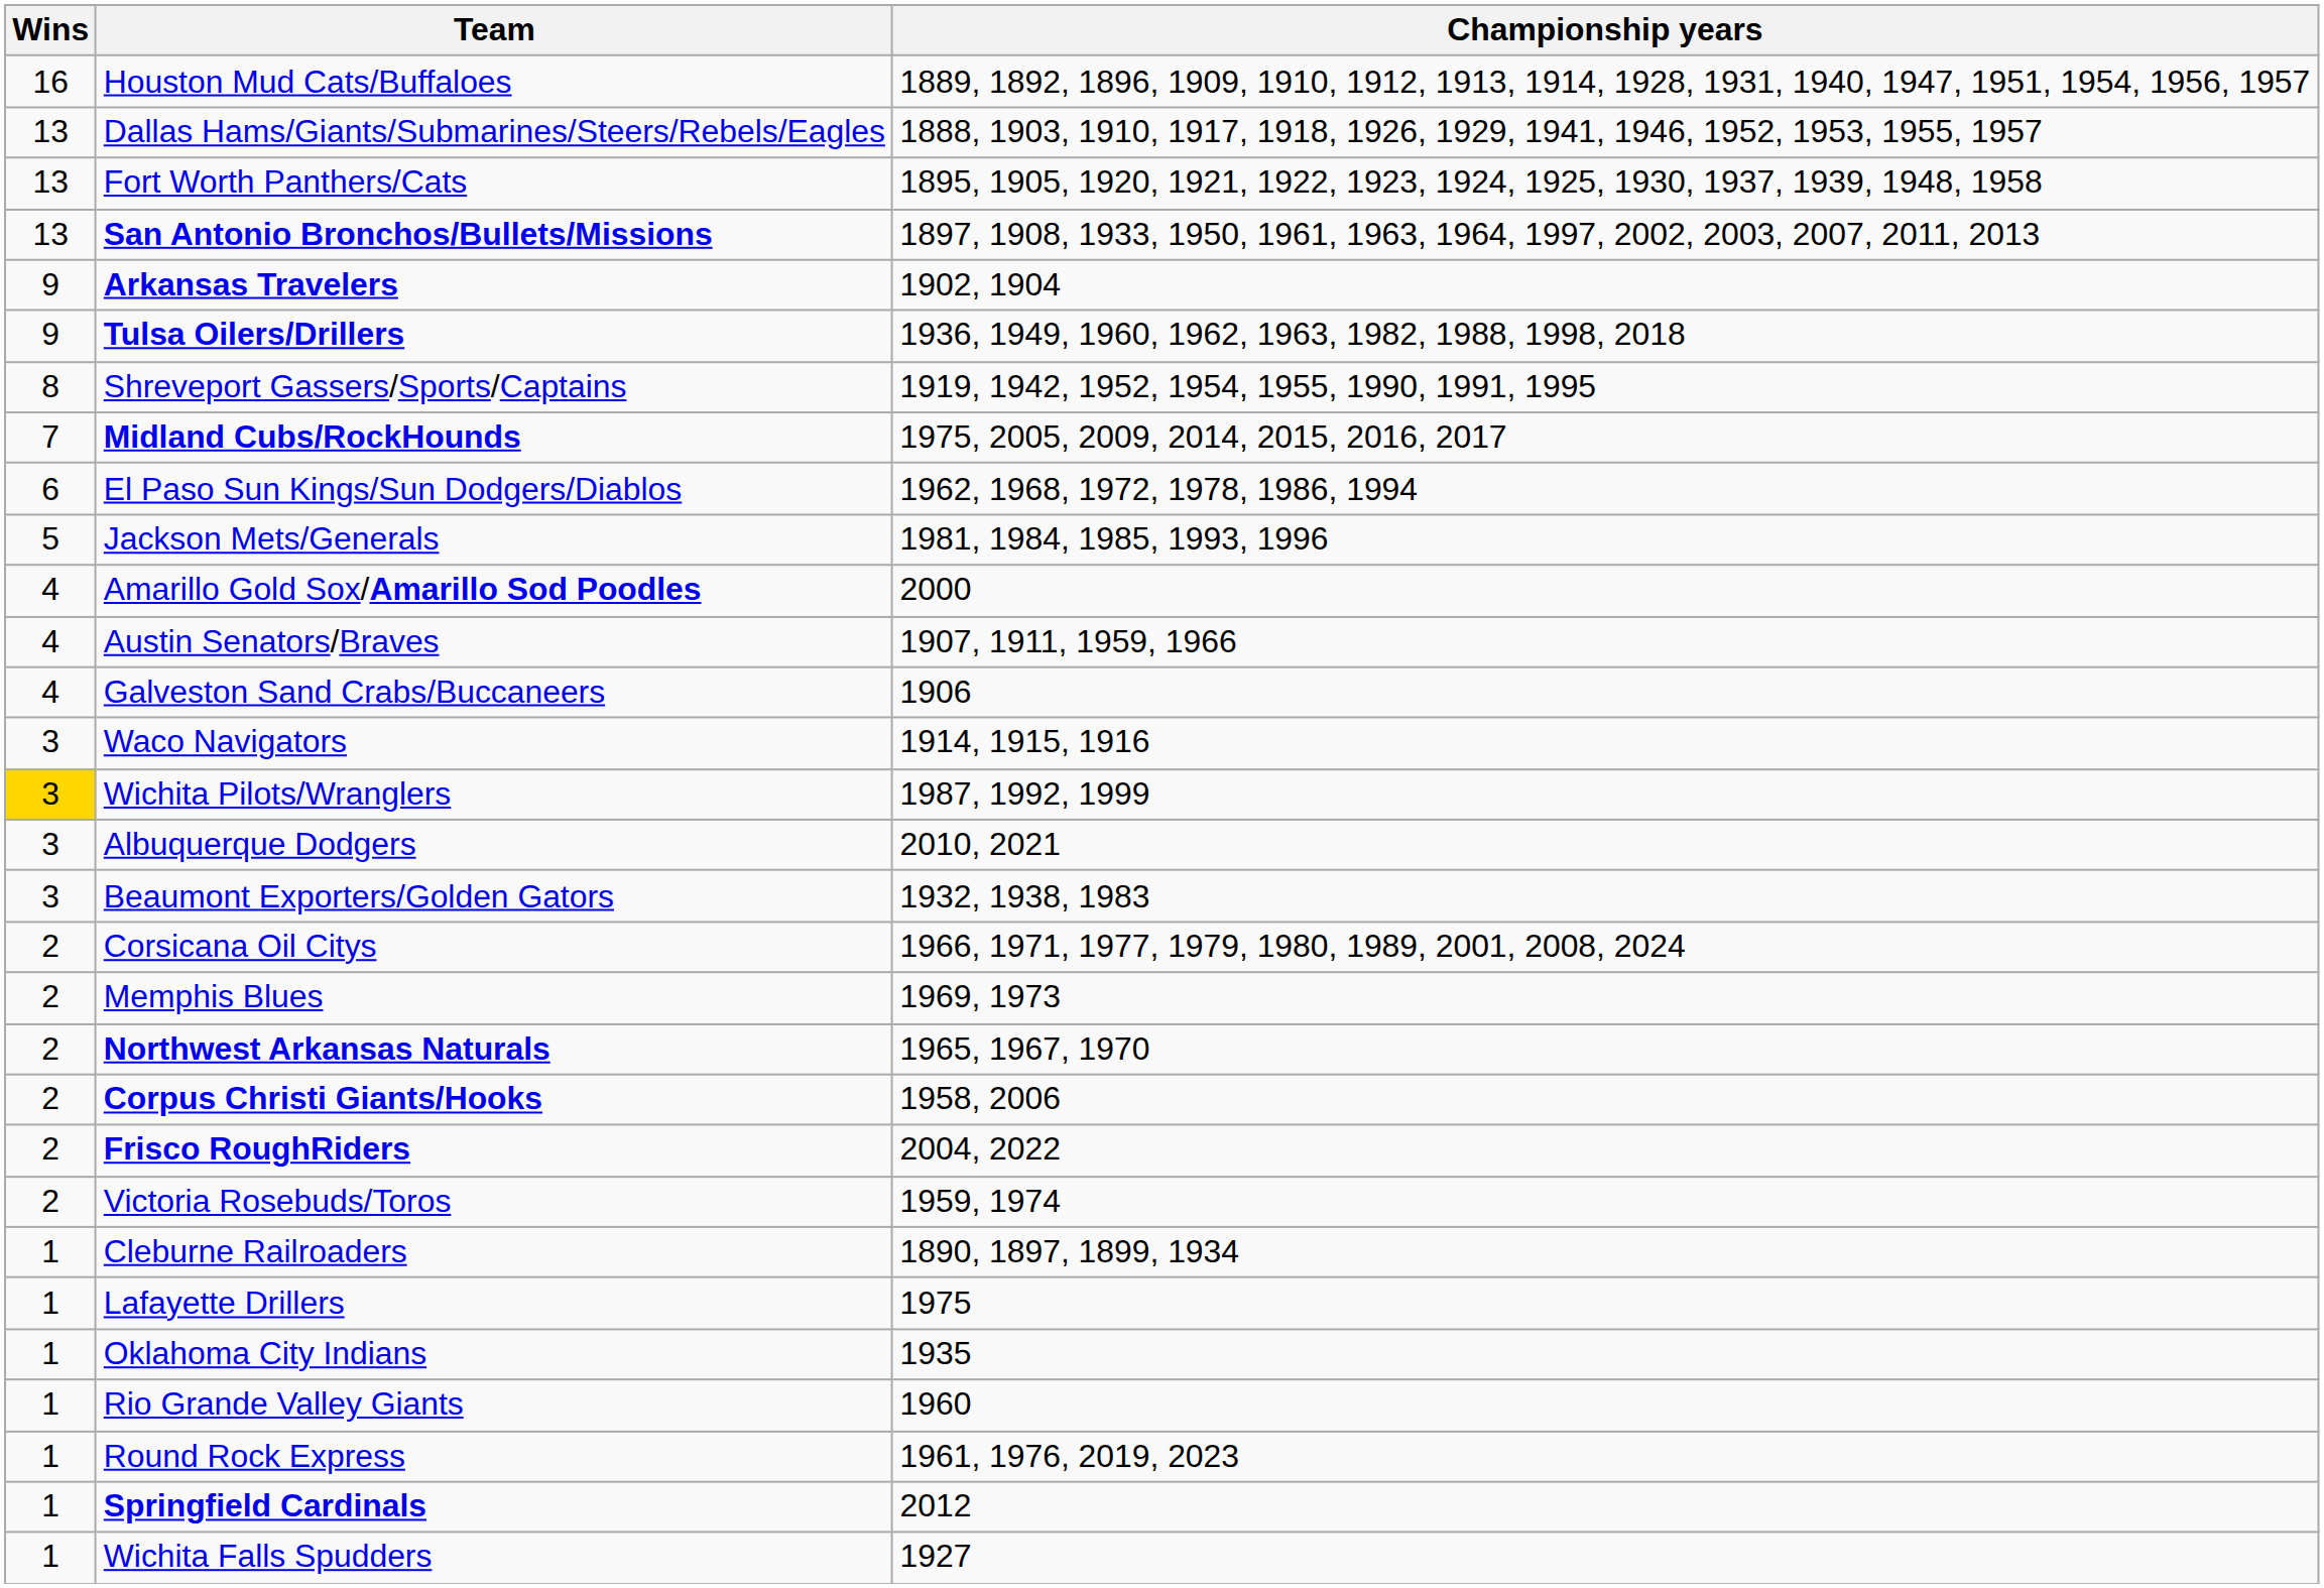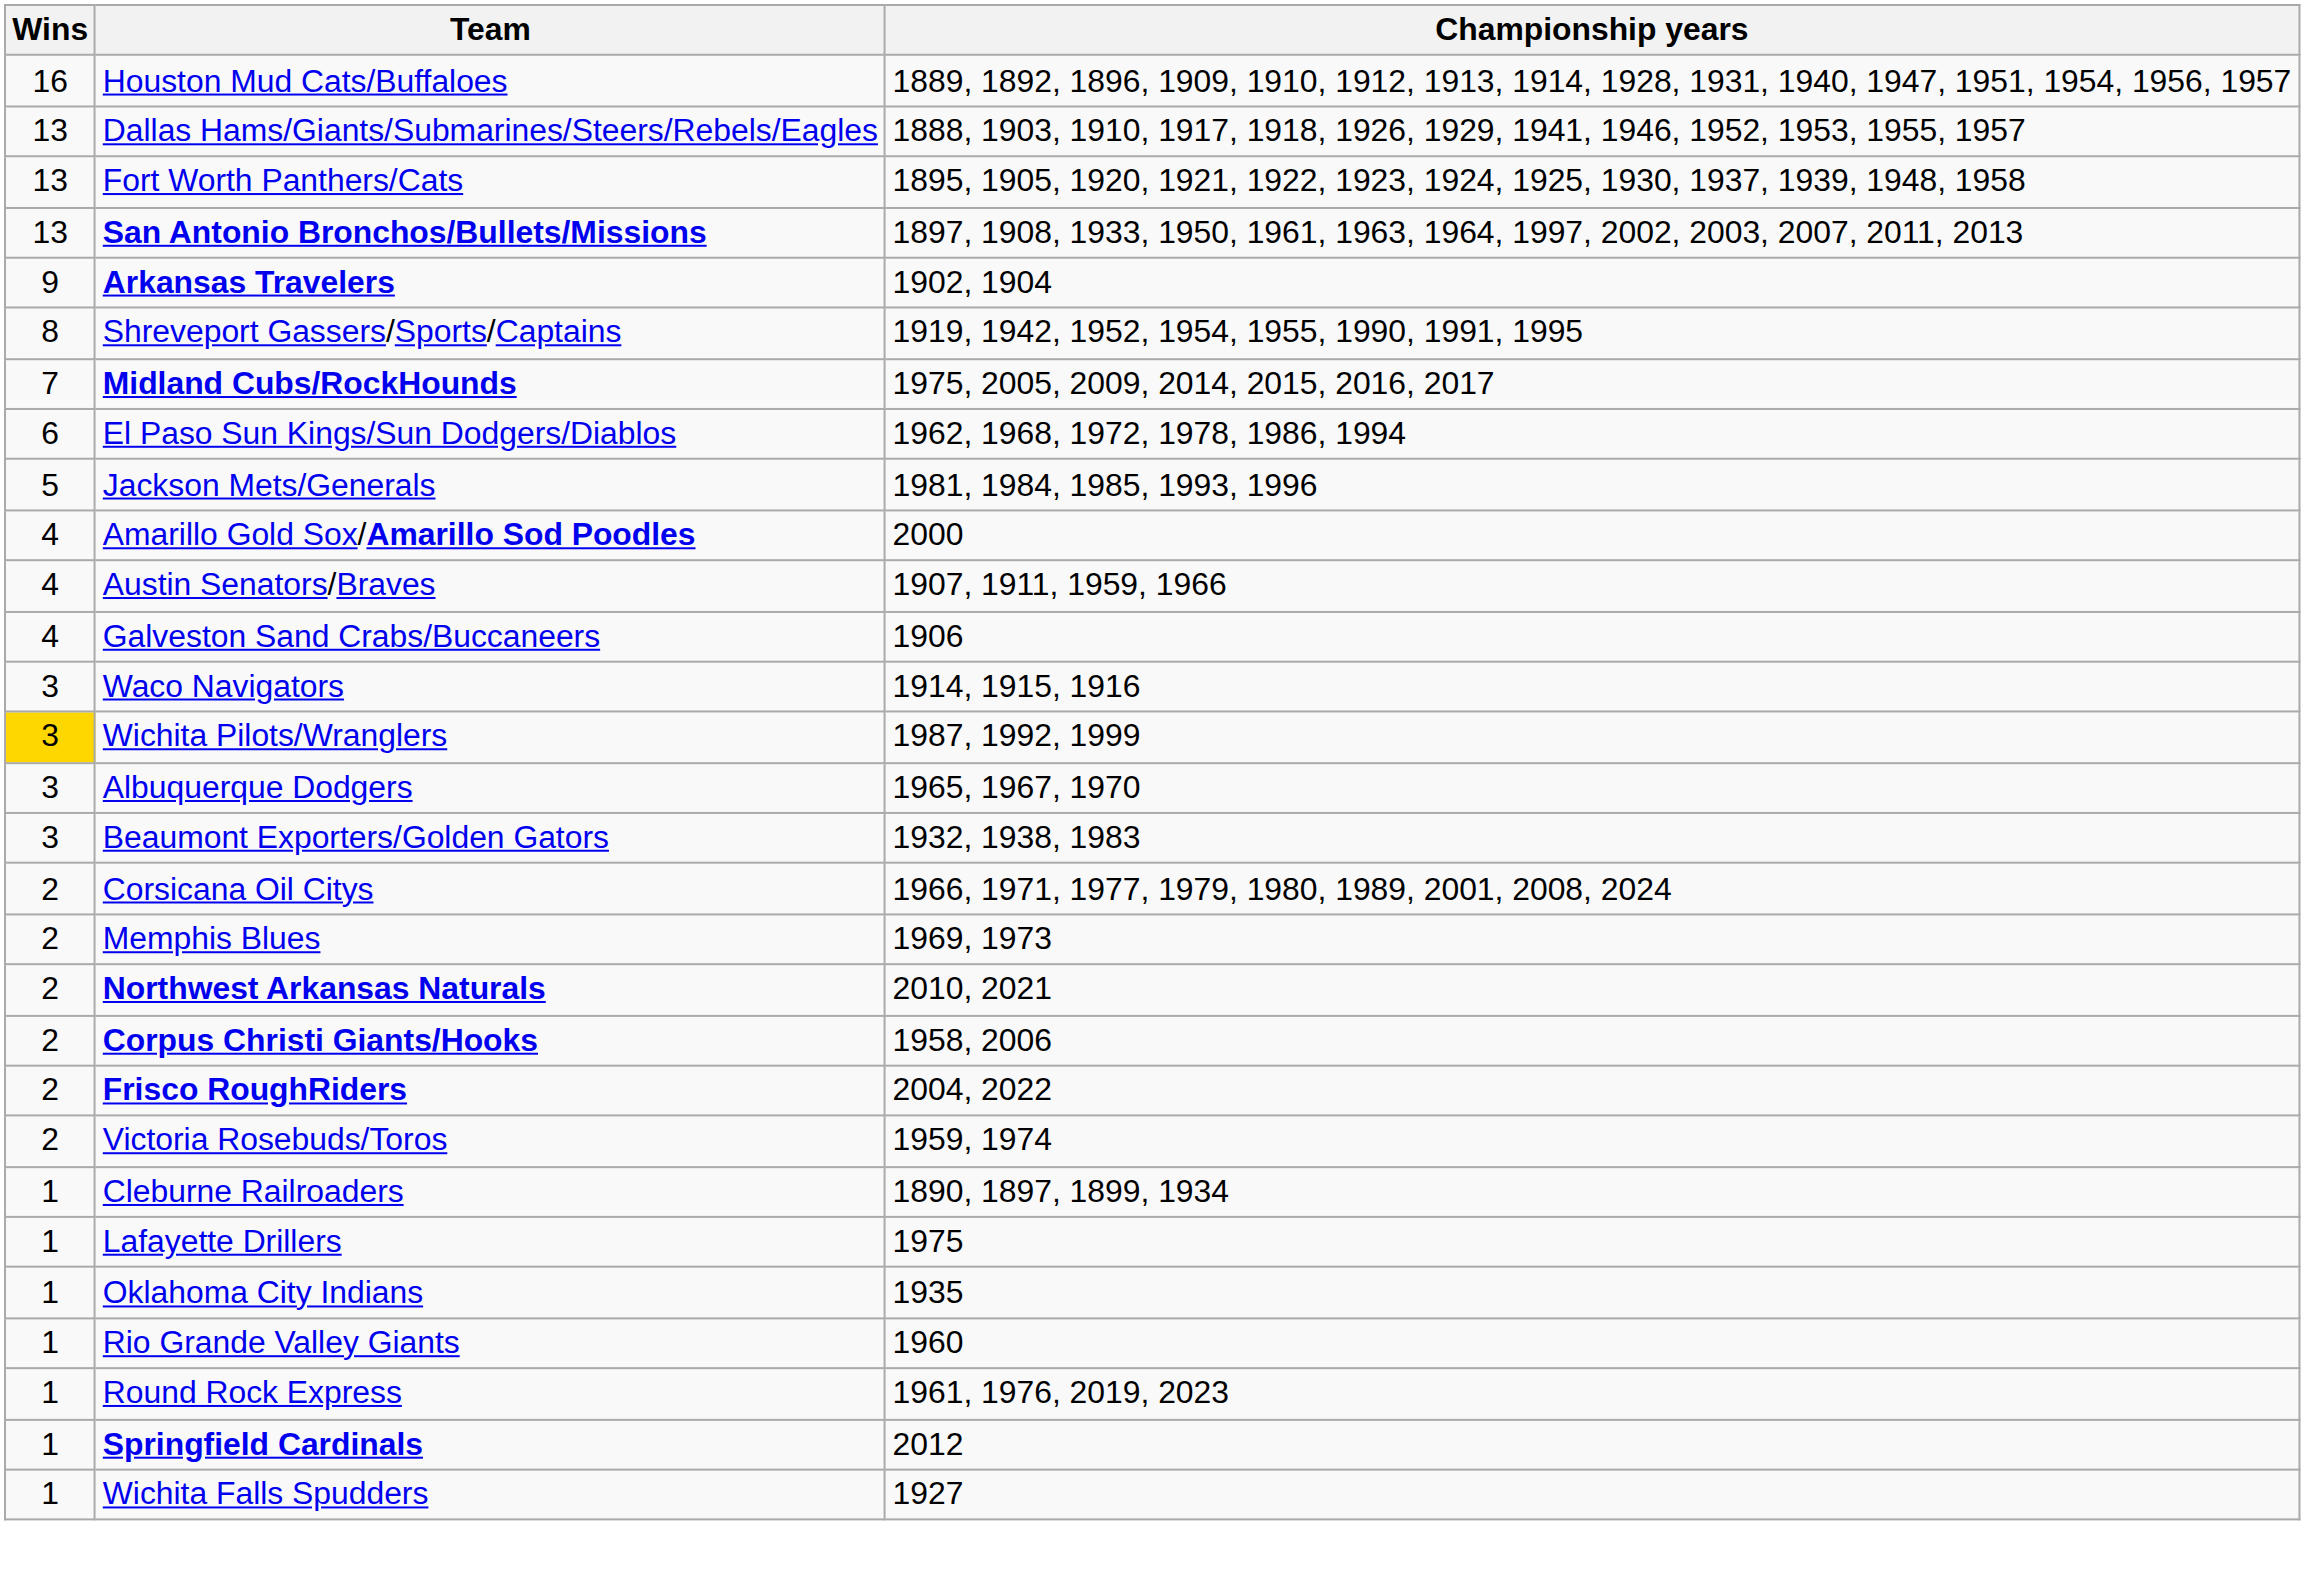- row: 9 | Tulsa Oilers/Drillers | 1936, 1949, 1960, 1962, 1963, 1982, 1988, 1998, 2018
Albuquerque Dodgers | Championship years: 2010, 2021 -> 1965, 1967, 1970
Northwest Arkansas Naturals | Championship years: 1965, 1967, 1970 -> 2010, 2021
